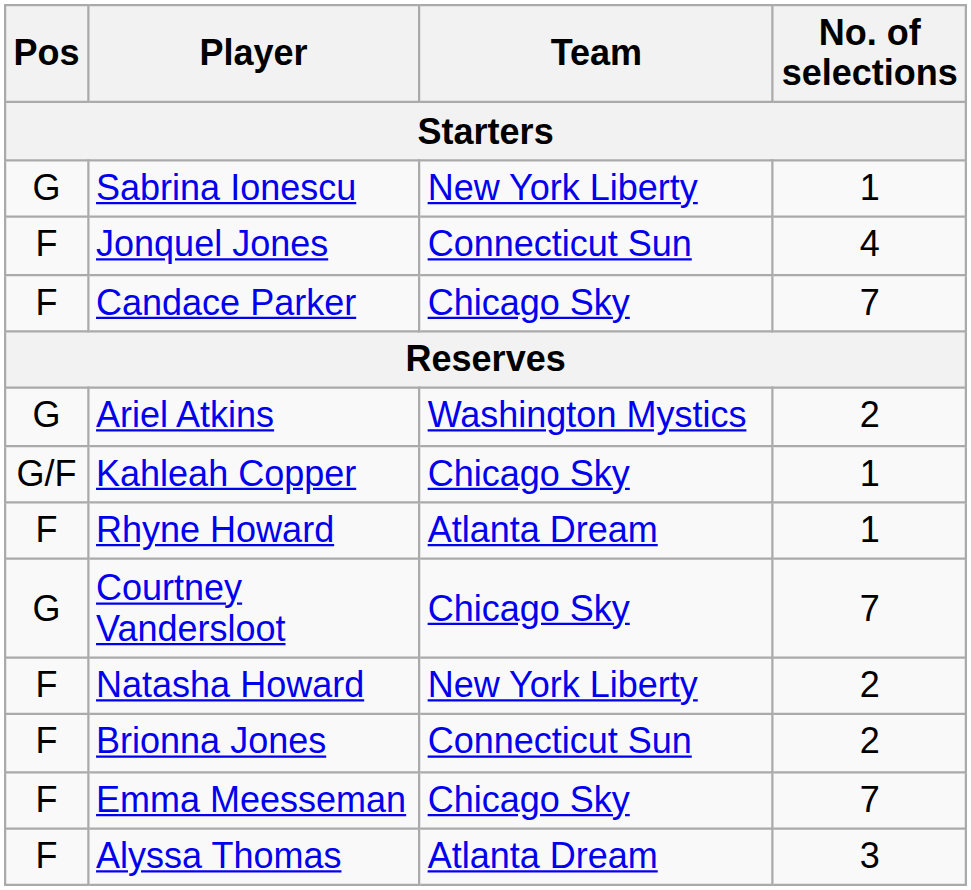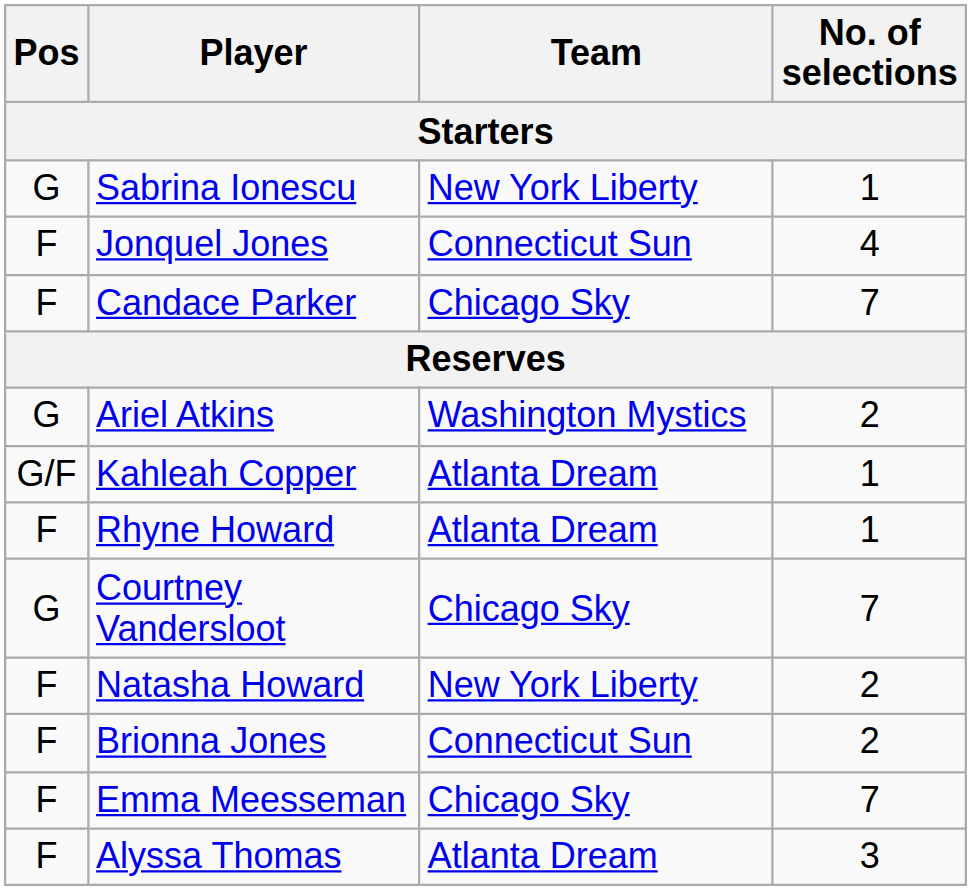Kahleah Copper | Team: Chicago Sky -> Atlanta Dream
